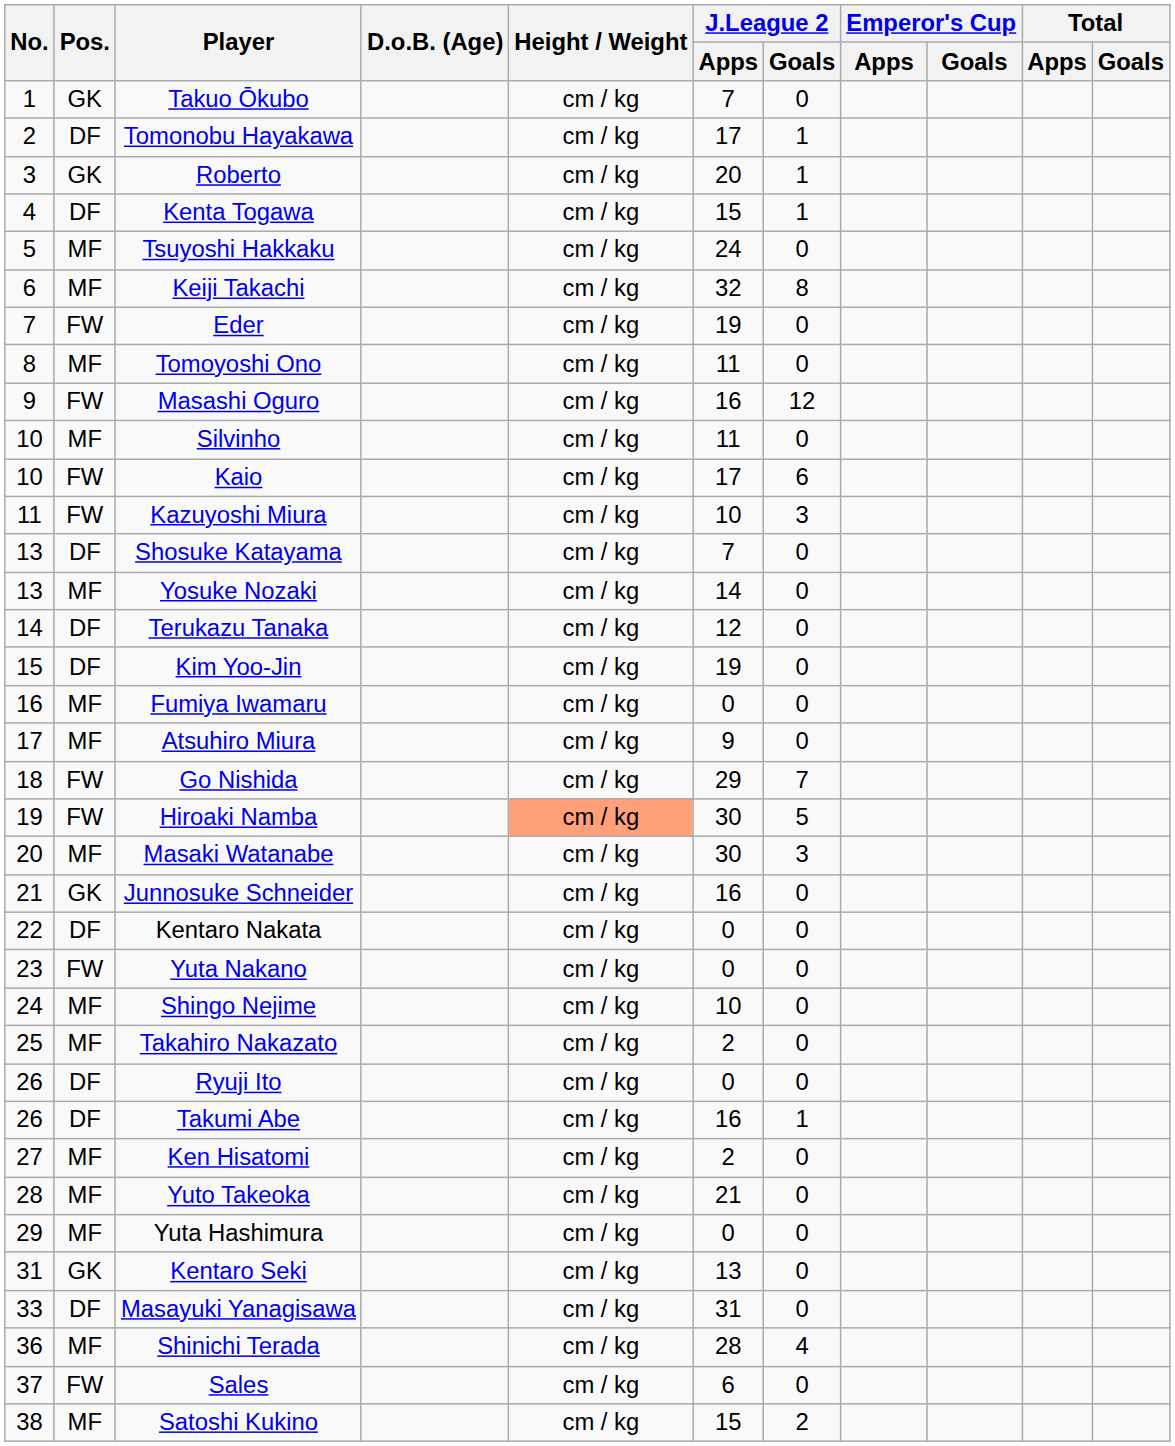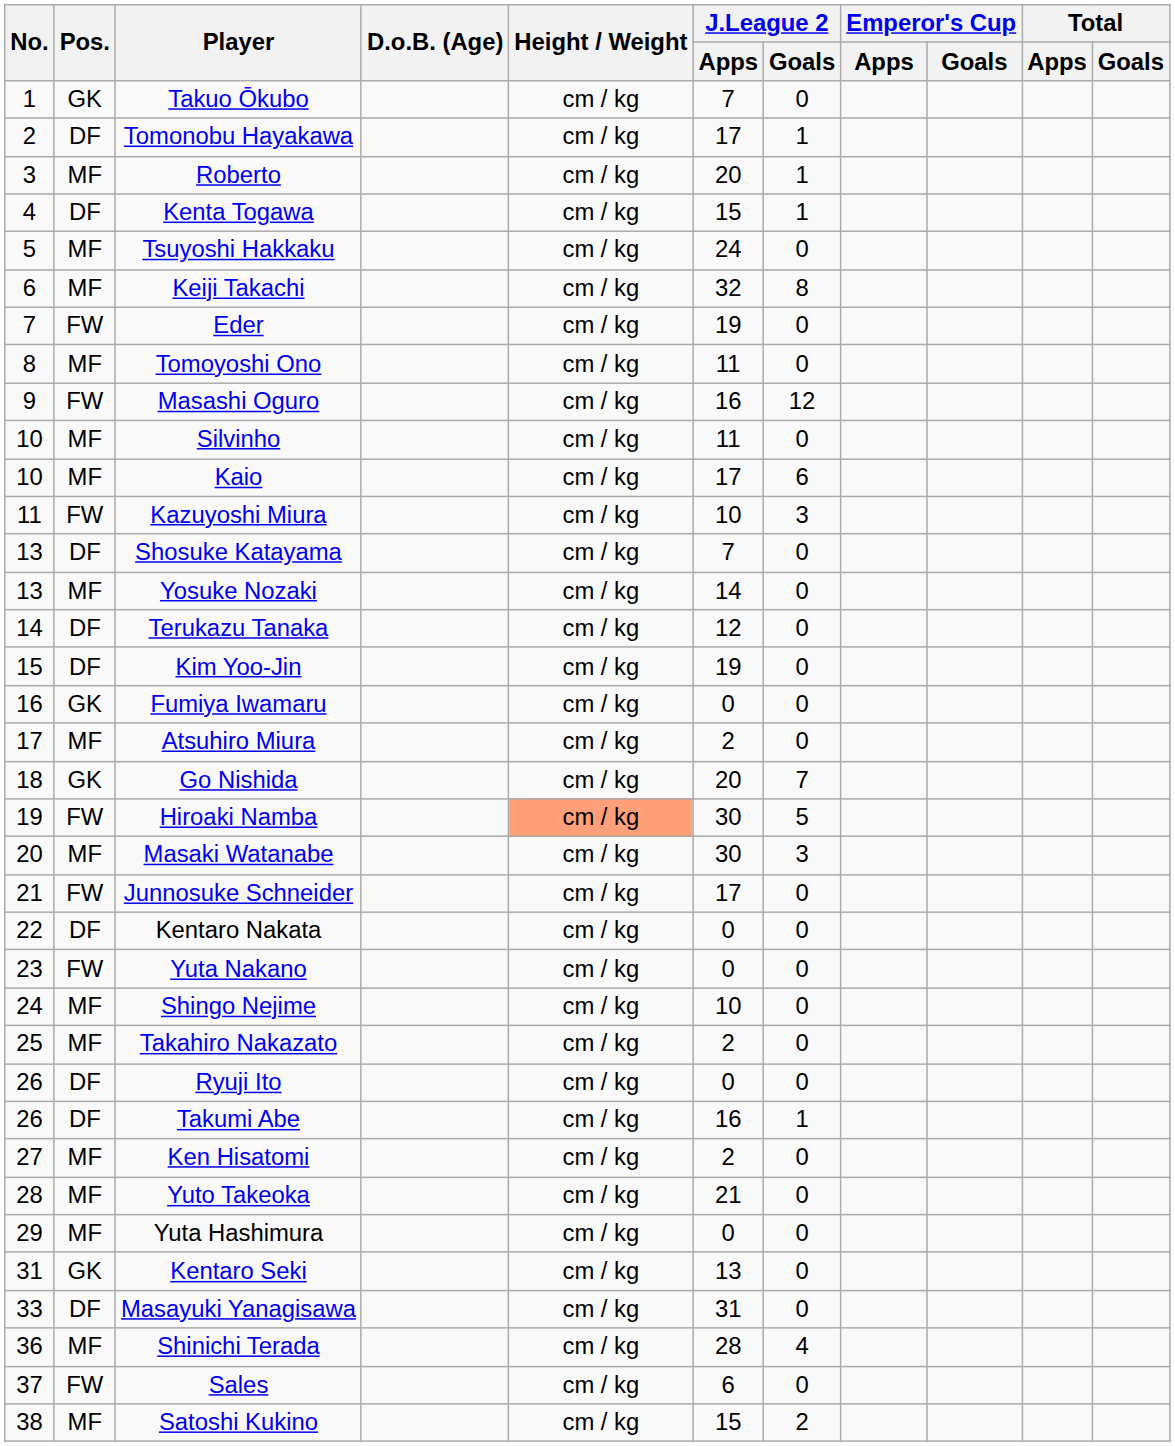Roberto | Pos.: GK -> MF
Kaio | Pos.: FW -> MF
Fumiya Iwamaru | Pos.: MF -> GK
Atsuhiro Miura | J.League 2 / Apps: 9 -> 2
Go Nishida | Pos.: FW -> GK
Go Nishida | J.League 2 / Apps: 29 -> 20
Junnosuke Schneider | Pos.: GK -> FW
Junnosuke Schneider | J.League 2 / Apps: 16 -> 17
